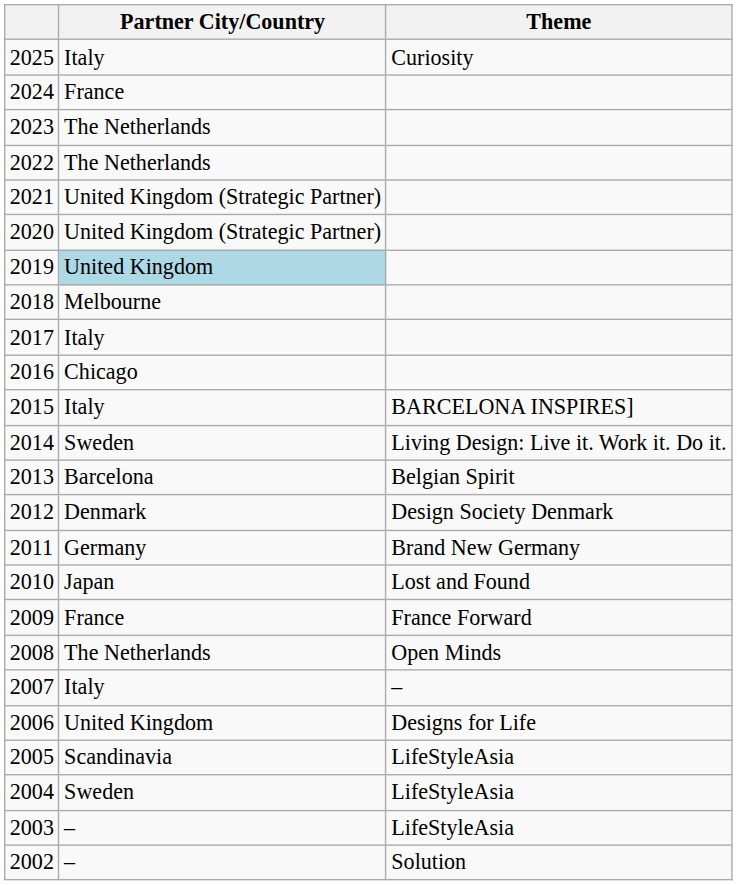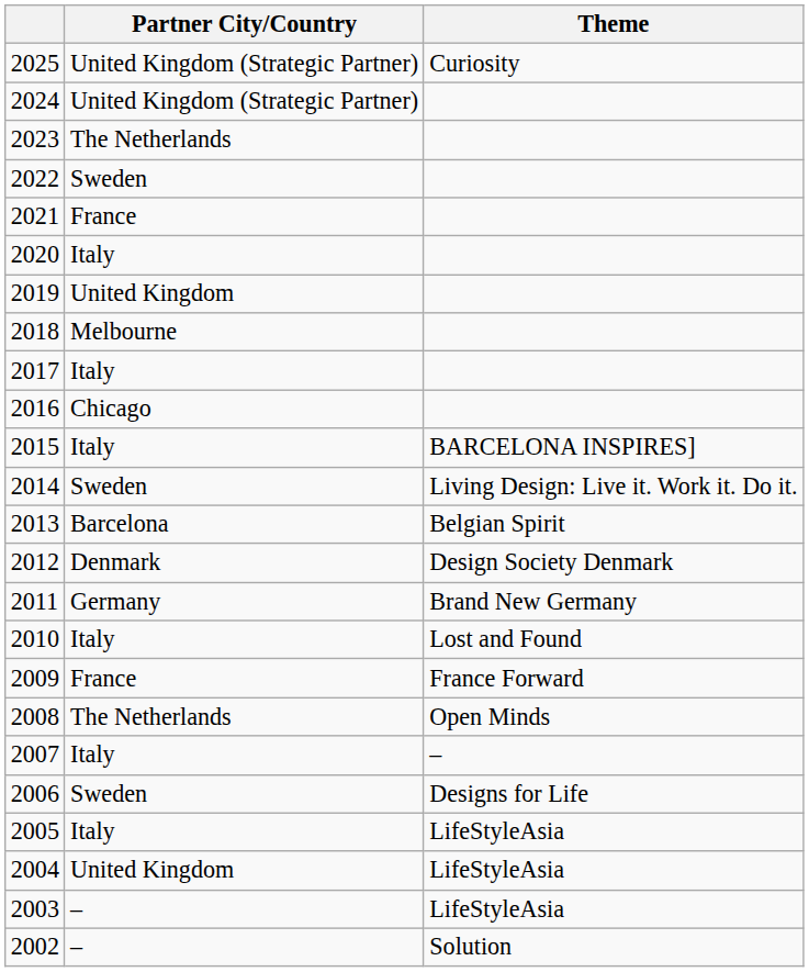2025 | Partner City/Country: Italy -> United Kingdom (Strategic Partner)
2024 | Partner City/Country: France -> United Kingdom (Strategic Partner)
2022 | Partner City/Country: The Netherlands -> Sweden
2021 | Partner City/Country: United Kingdom (Strategic Partner) -> France
2020 | Partner City/Country: United Kingdom (Strategic Partner) -> Italy
2019 | Partner City/Country: lightblue background -> no background
2010 | Partner City/Country: Japan -> Italy
2006 | Partner City/Country: United Kingdom -> Sweden
2005 | Partner City/Country: Scandinavia -> Italy
2004 | Partner City/Country: Sweden -> United Kingdom
